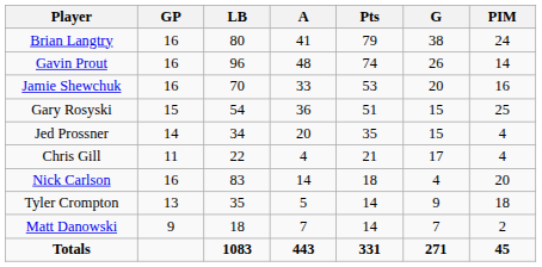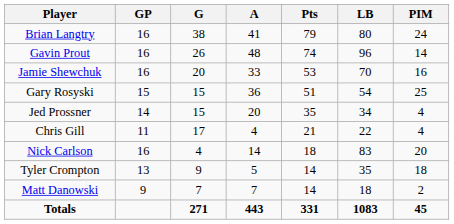columns swapped: G <-> LB
